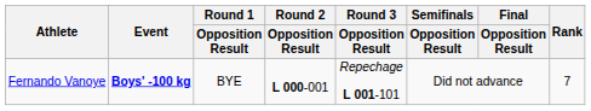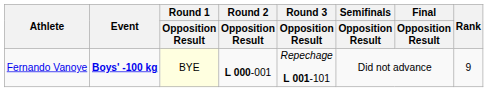Fernando Vanoye | Round 1 / Opposition Result: no background -> lightyellow background
Fernando Vanoye | Rank: 7 -> 9
